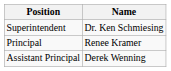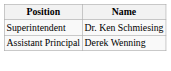- row: Principal | Renee Kramer
